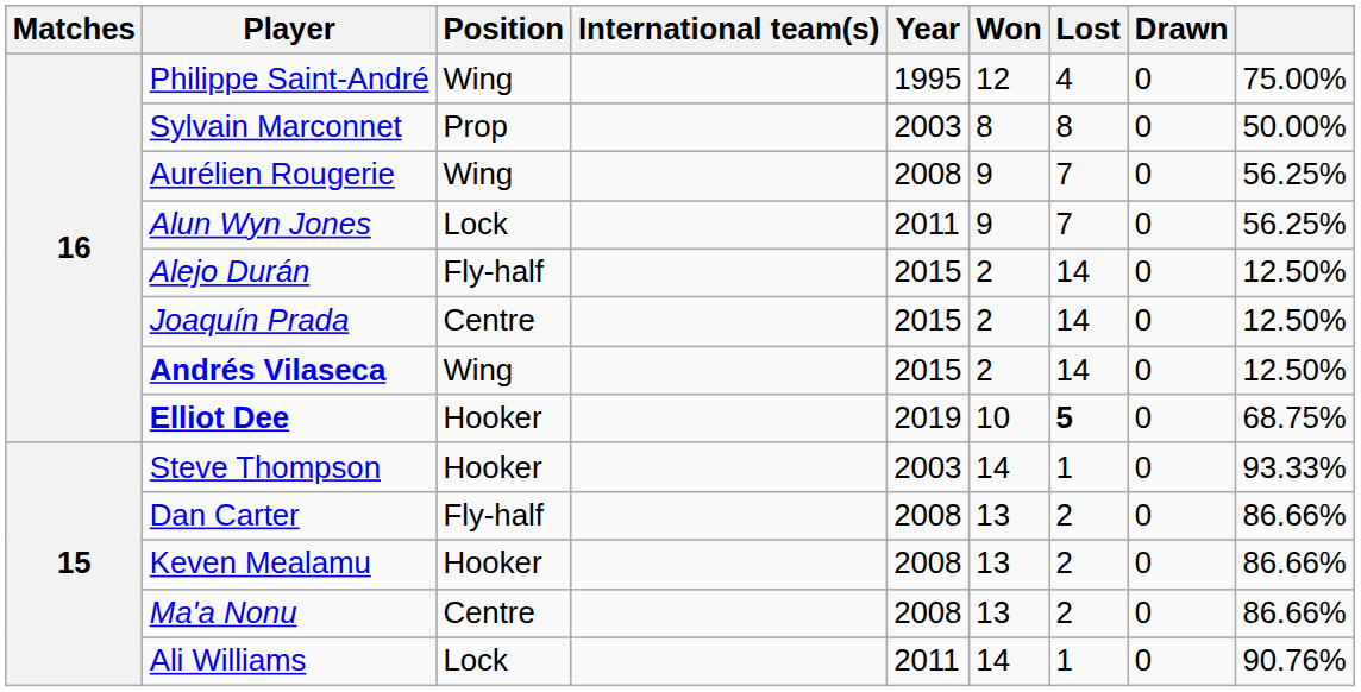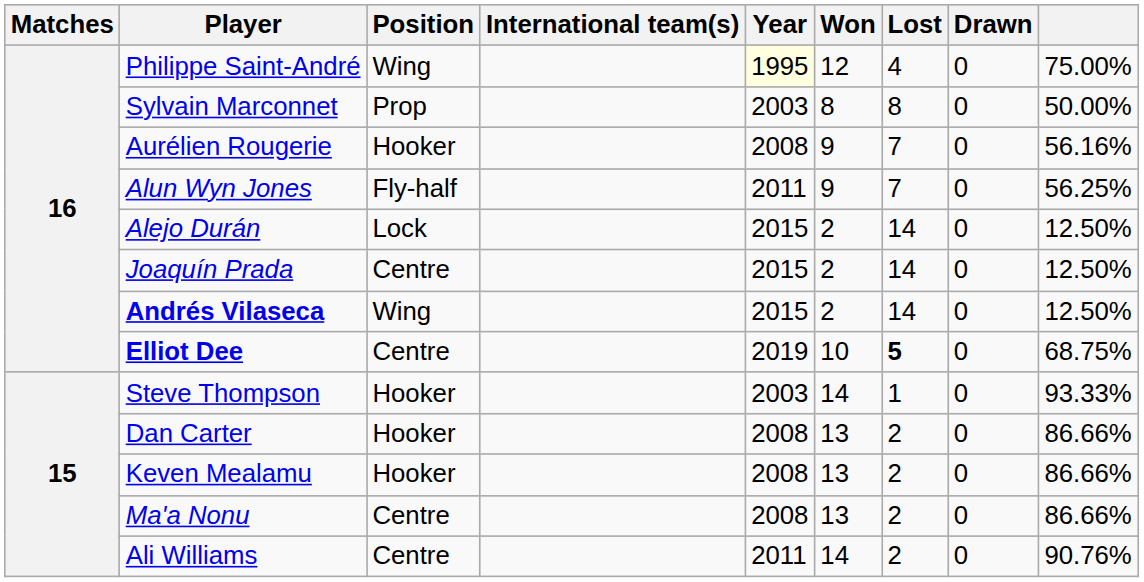Philippe Saint-André | Year: no background -> lightyellow background
Aurélien Rougerie | Position: Wing -> Hooker
Aurélien Rougerie | column 9: 56.25% -> 56.16%
Alun Wyn Jones | Position: Lock -> Fly-half
Alejo Durán | Position: Fly-half -> Lock
Elliot Dee | Position: Hooker -> Centre
Dan Carter | Position: Fly-half -> Hooker
Ali Williams | Position: Lock -> Centre
Ali Williams | Lost: 1 -> 2
